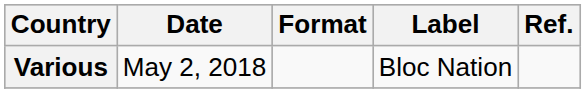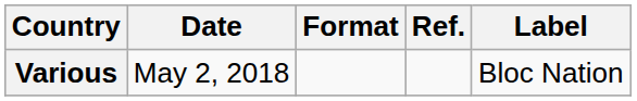columns swapped: Label <-> Ref.
